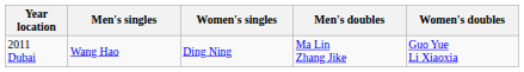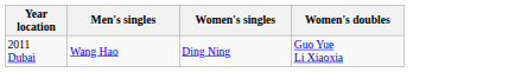- column: Men's doubles | Ma Lin Zhang Jike
